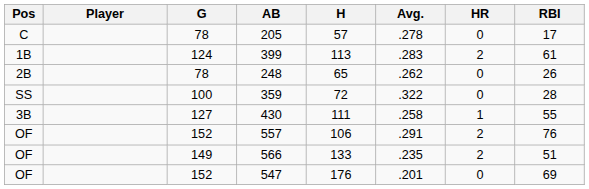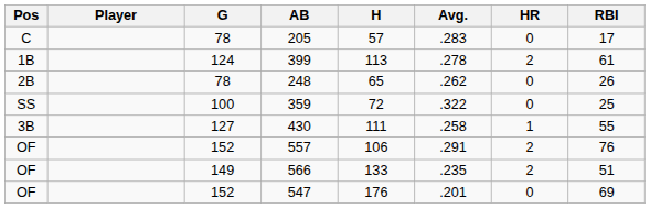205 | Avg.: .278 -> .283
399 | Avg.: .283 -> .278
359 | RBI: 28 -> 25
